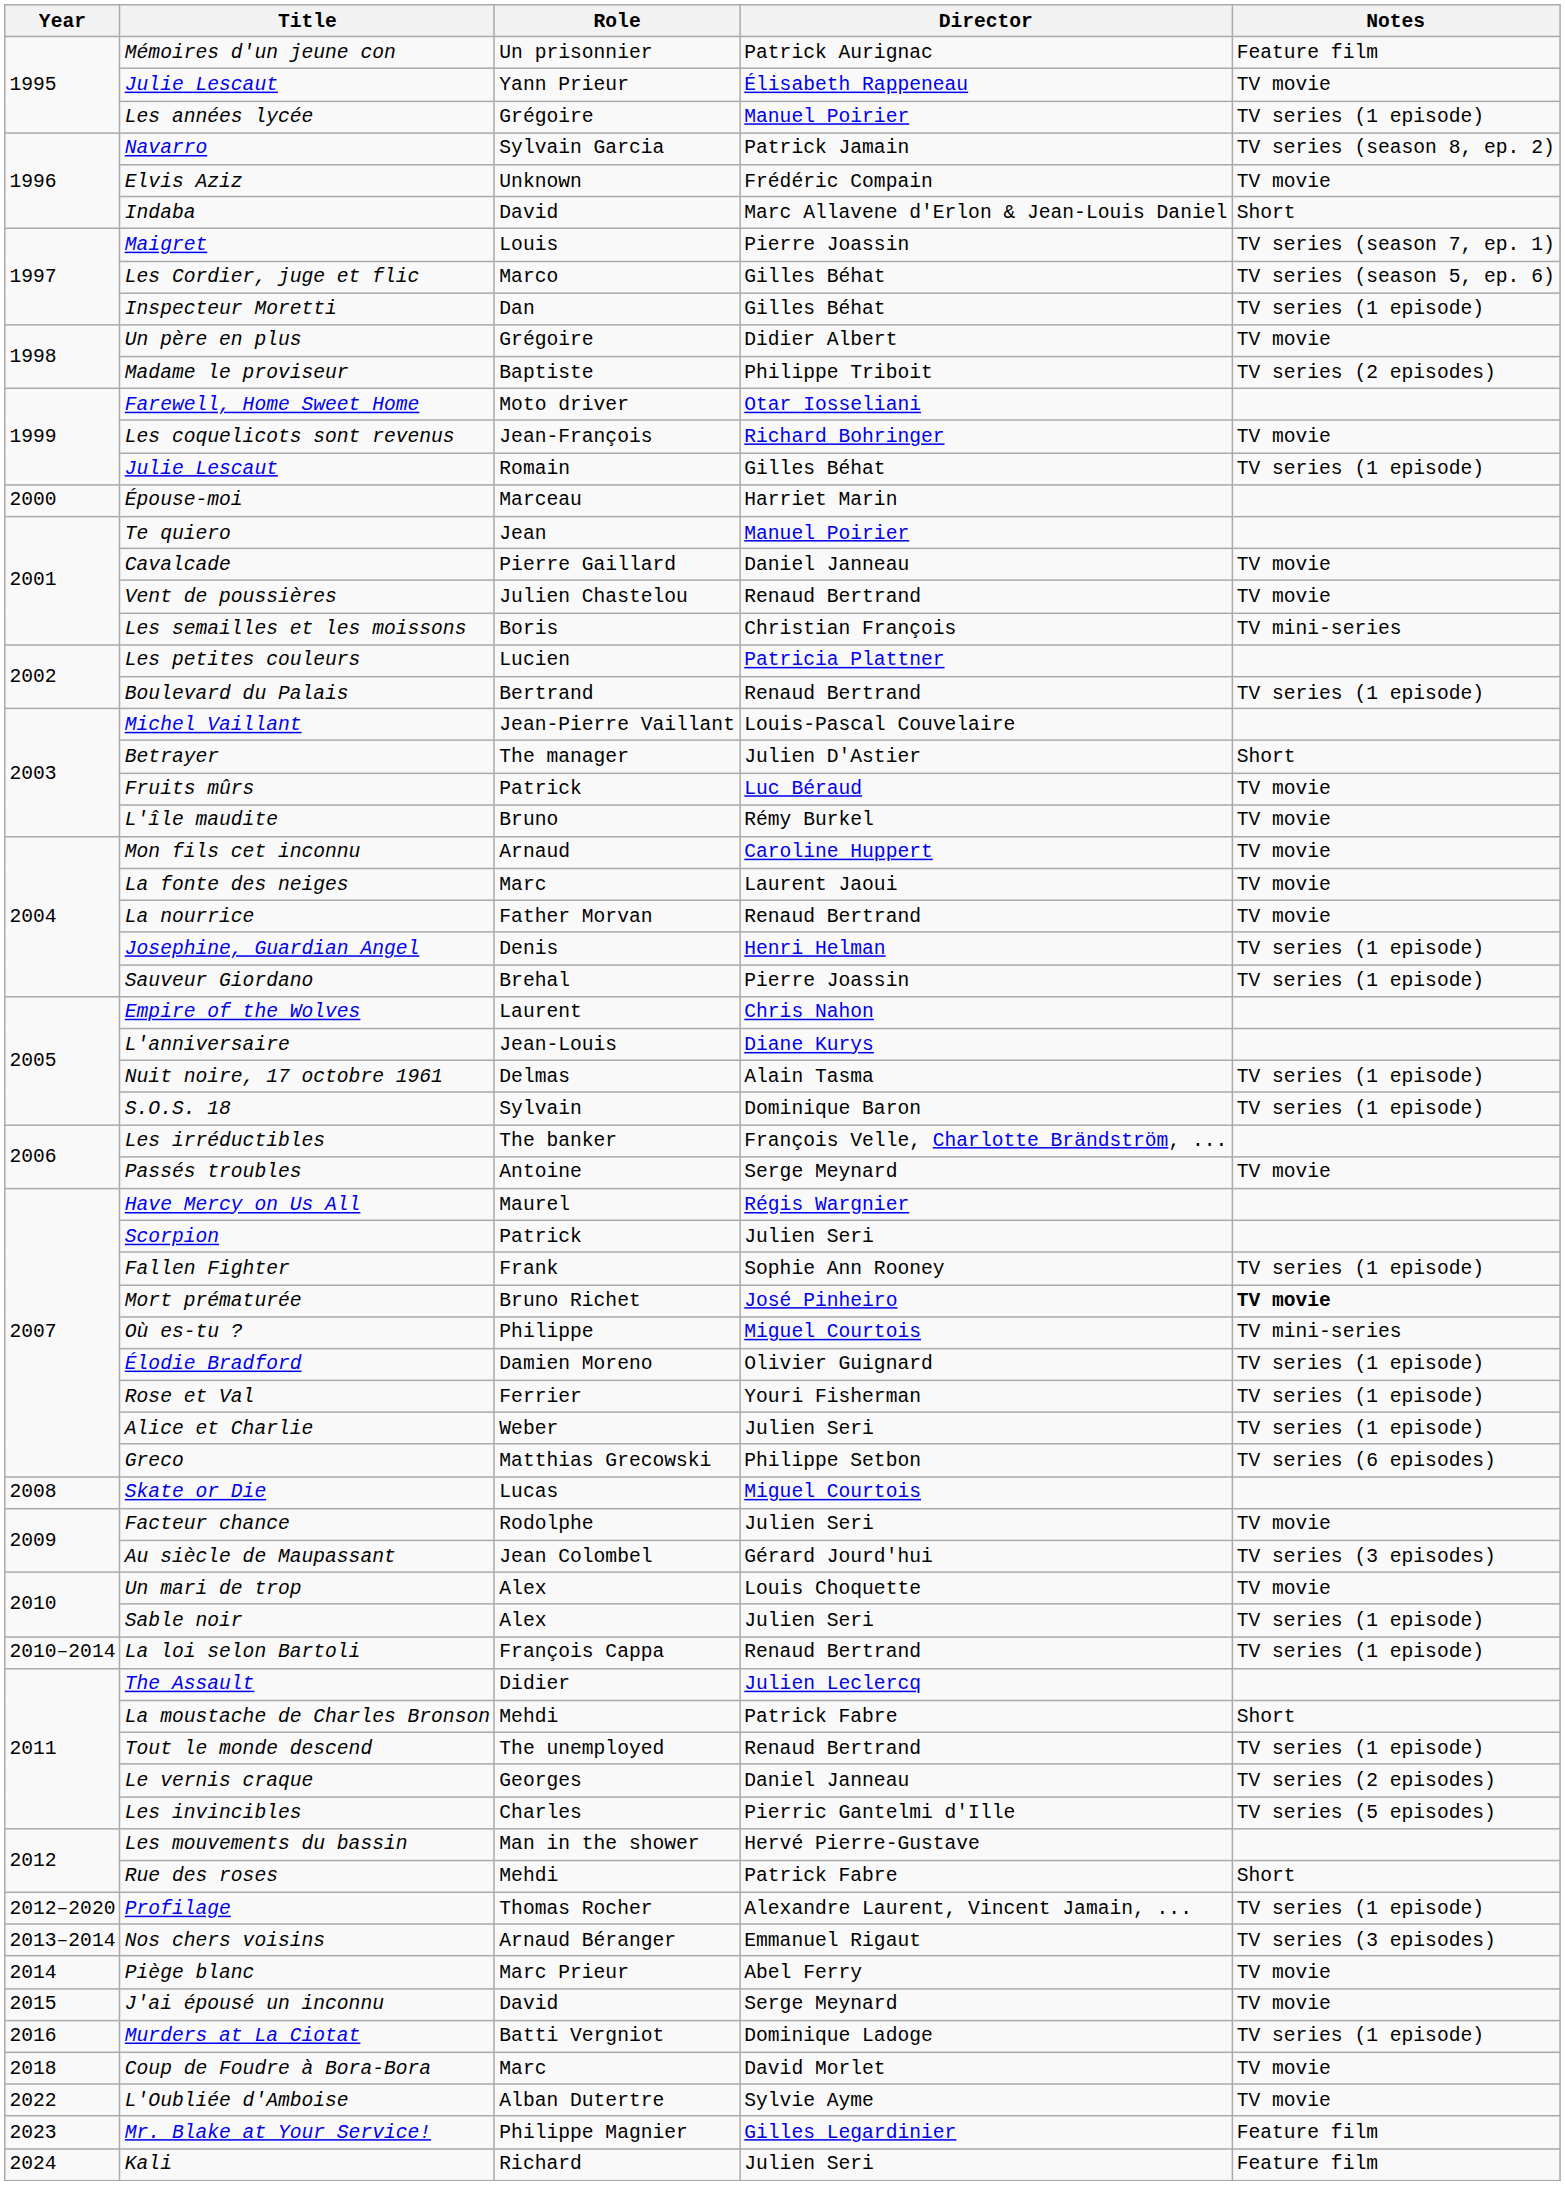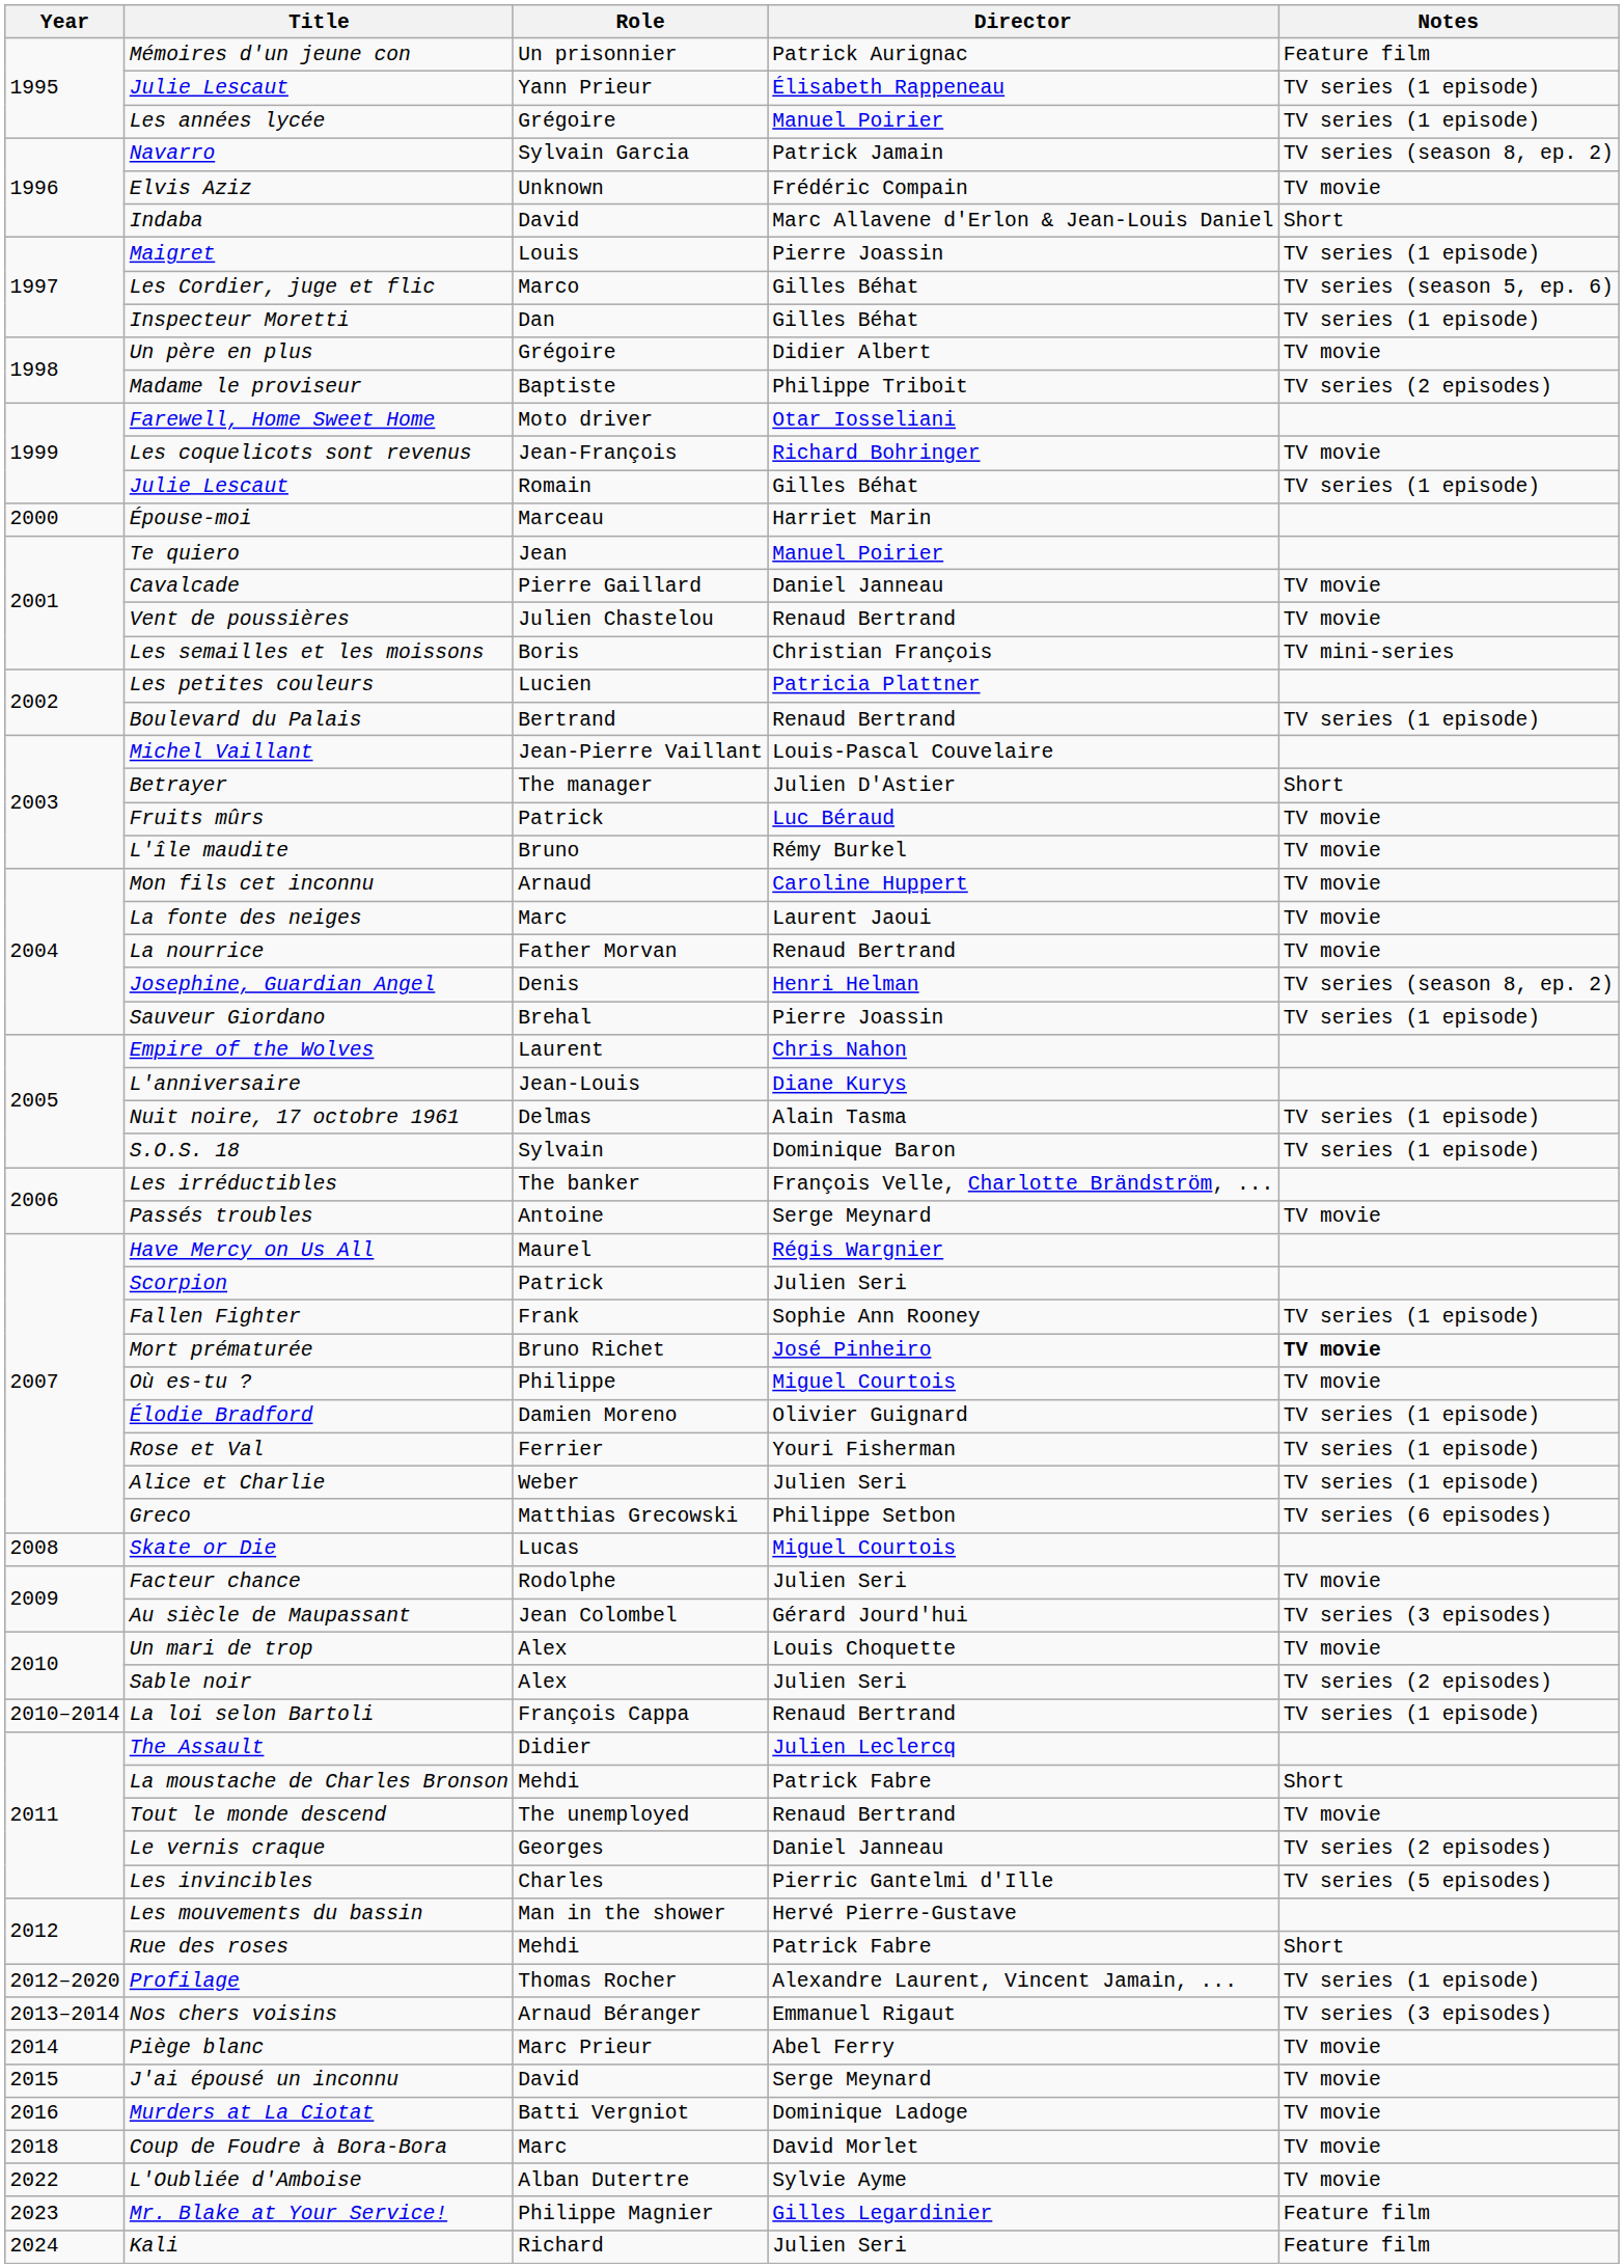Julie Lescaut / Yann Prieur | Notes: TV movie -> TV series (1 episode)
Maigret | Notes: TV series (season 7, ep. 1) -> TV series (1 episode)
Josephine, Guardian Angel | Notes: TV series (1 episode) -> TV series (season 8, ep. 2)
Où es-tu ? | Notes: TV mini-series -> TV movie
Sable noir | Notes: TV series (1 episode) -> TV series (2 episodes)
Tout le monde descend | Notes: TV series (1 episode) -> TV movie
Murders at La Ciotat | Notes: TV series (1 episode) -> TV movie
